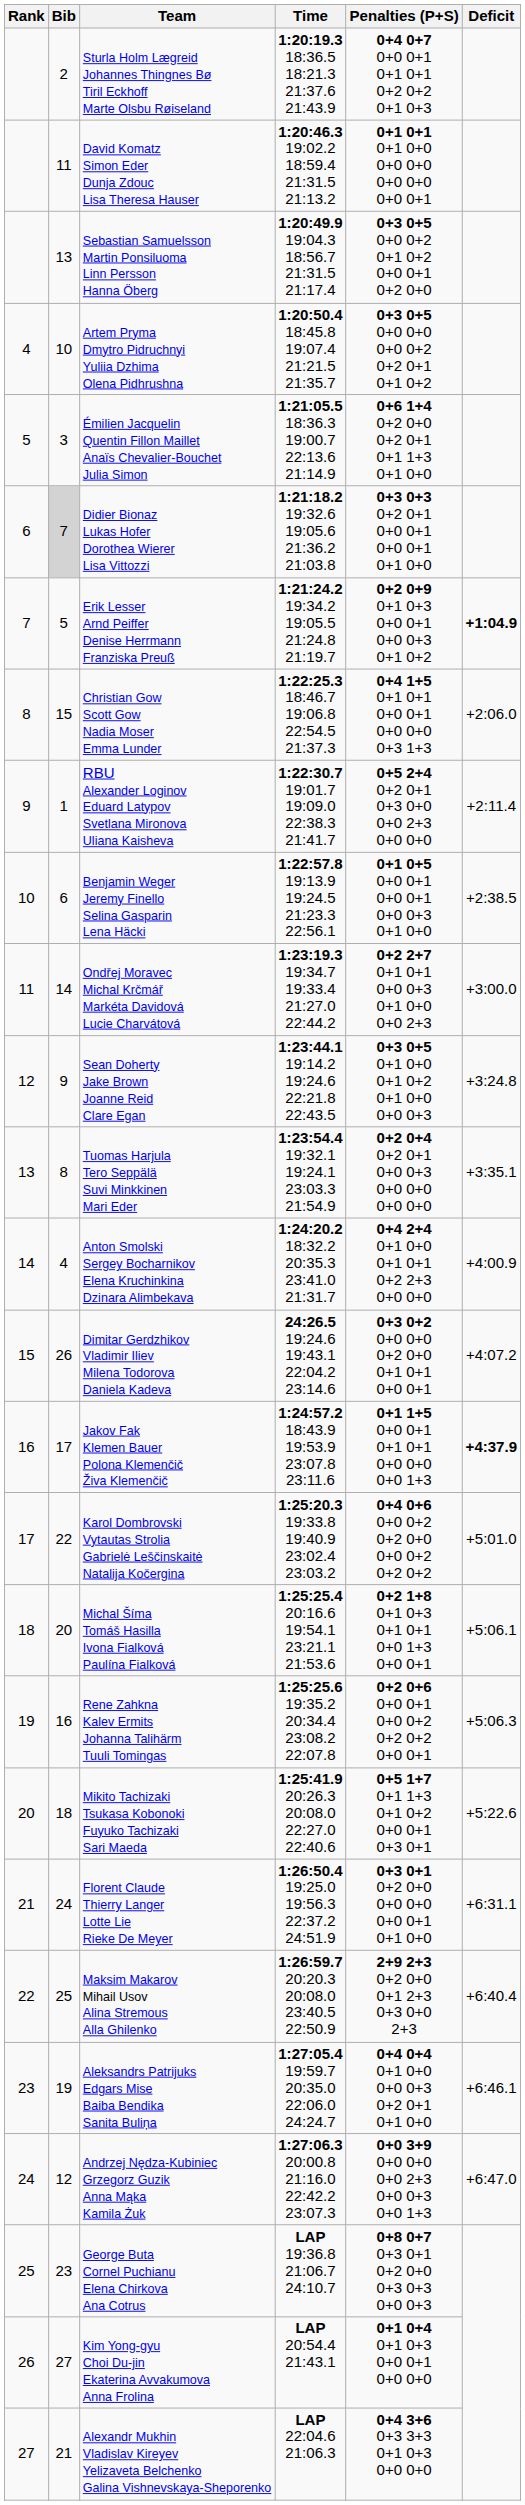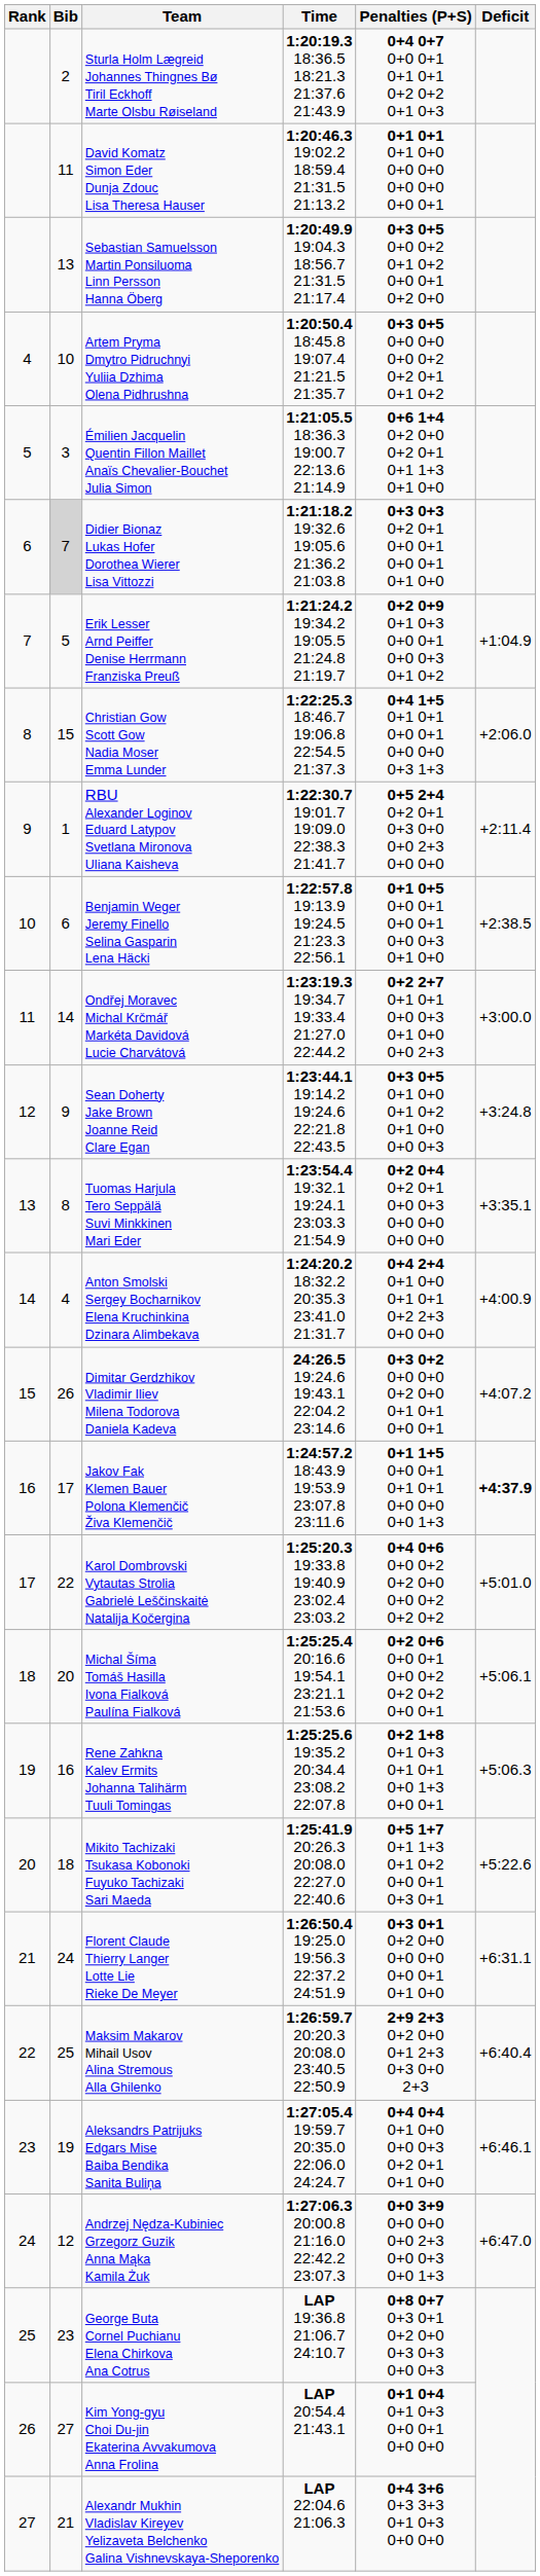Erik Lesser Arnd Peiffer Denise Herrmann Franziska Preuß | Deficit: bold -> normal
Michal Šíma Tomáš Hasilla Ivona Fialková Paulína Fialková | Penalties (P+S): 0+2 1+8 0+1 0+3 0+1 0+1 0+0 1+3 0+0 0+1 -> 0+2 0+6 0+0 0+1 0+0 0+2 0+2 0+2 0+0 0+1
Rene Zahkna Kalev Ermits Johanna Talihärm Tuuli Tomingas | Penalties (P+S): 0+2 0+6 0+0 0+1 0+0 0+2 0+2 0+2 0+0 0+1 -> 0+2 1+8 0+1 0+3 0+1 0+1 0+0 1+3 0+0 0+1
